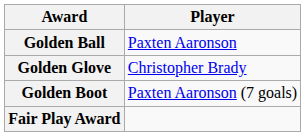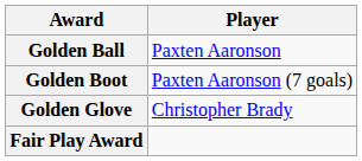rows swapped: Golden Boot <-> Golden Glove
